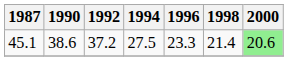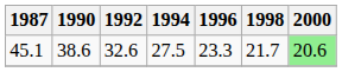45.1 | 1992: 37.2 -> 32.6
45.1 | 1998: 21.4 -> 21.7
